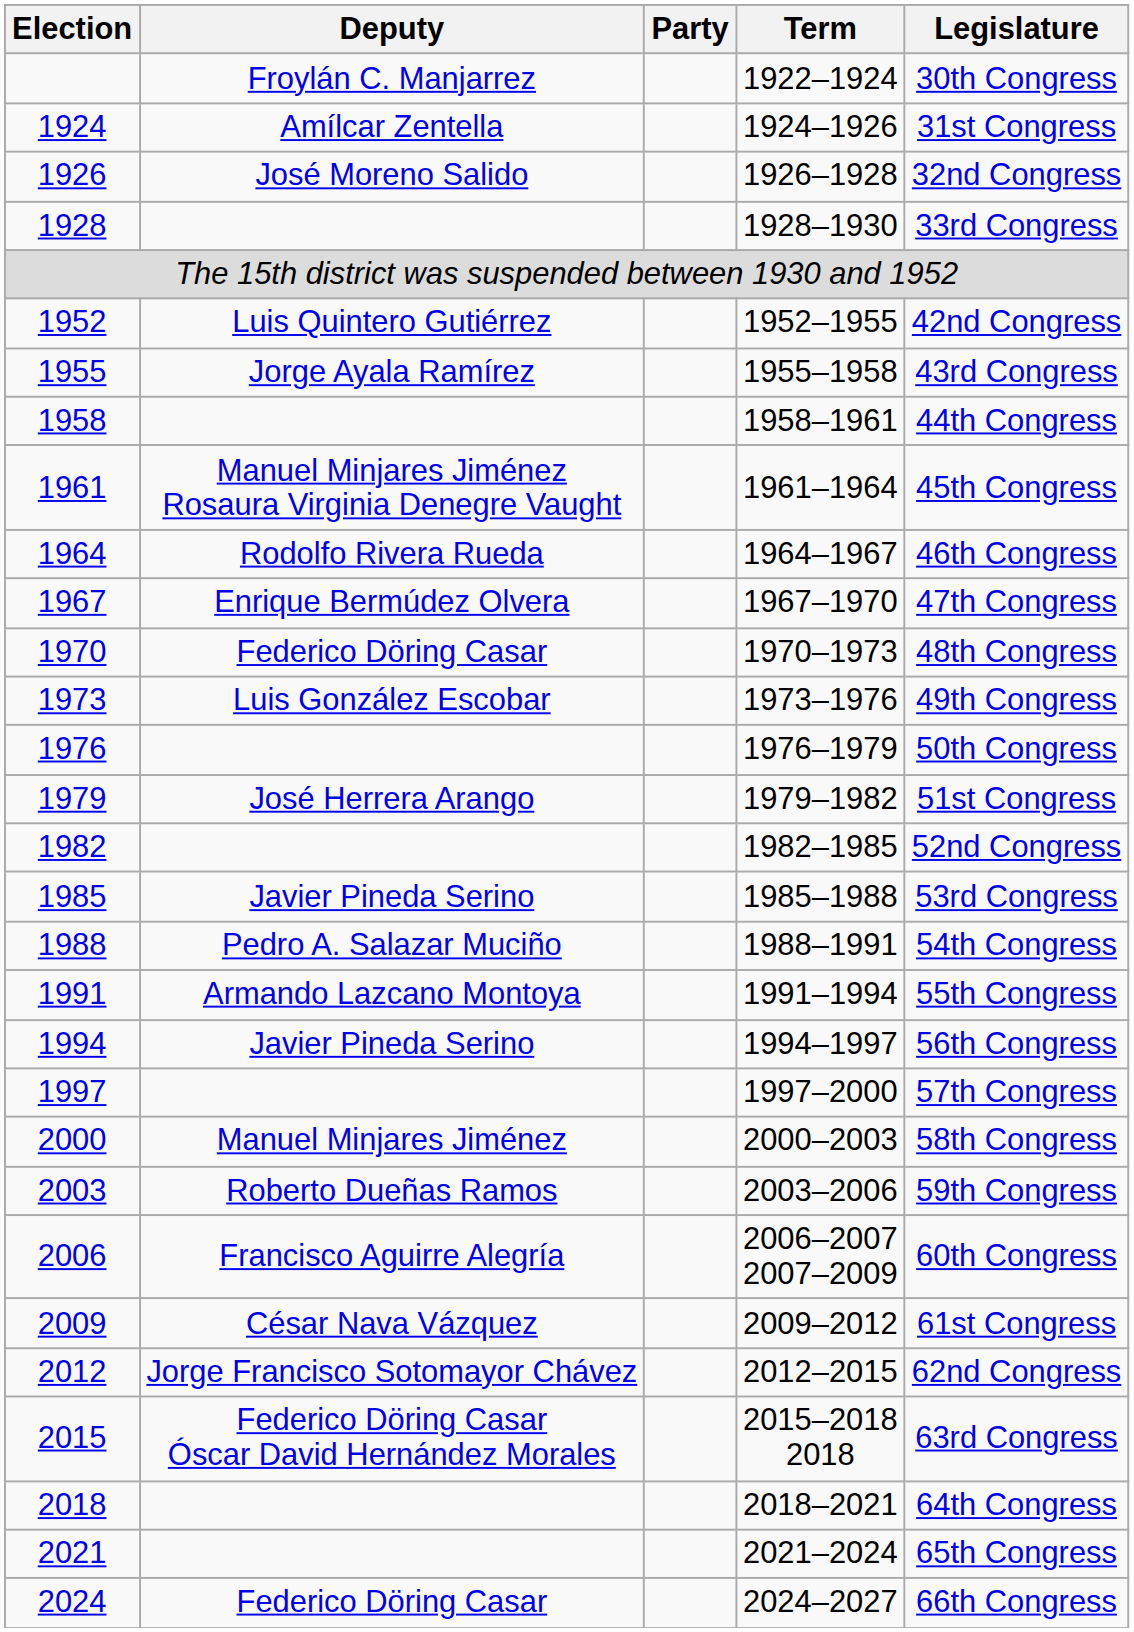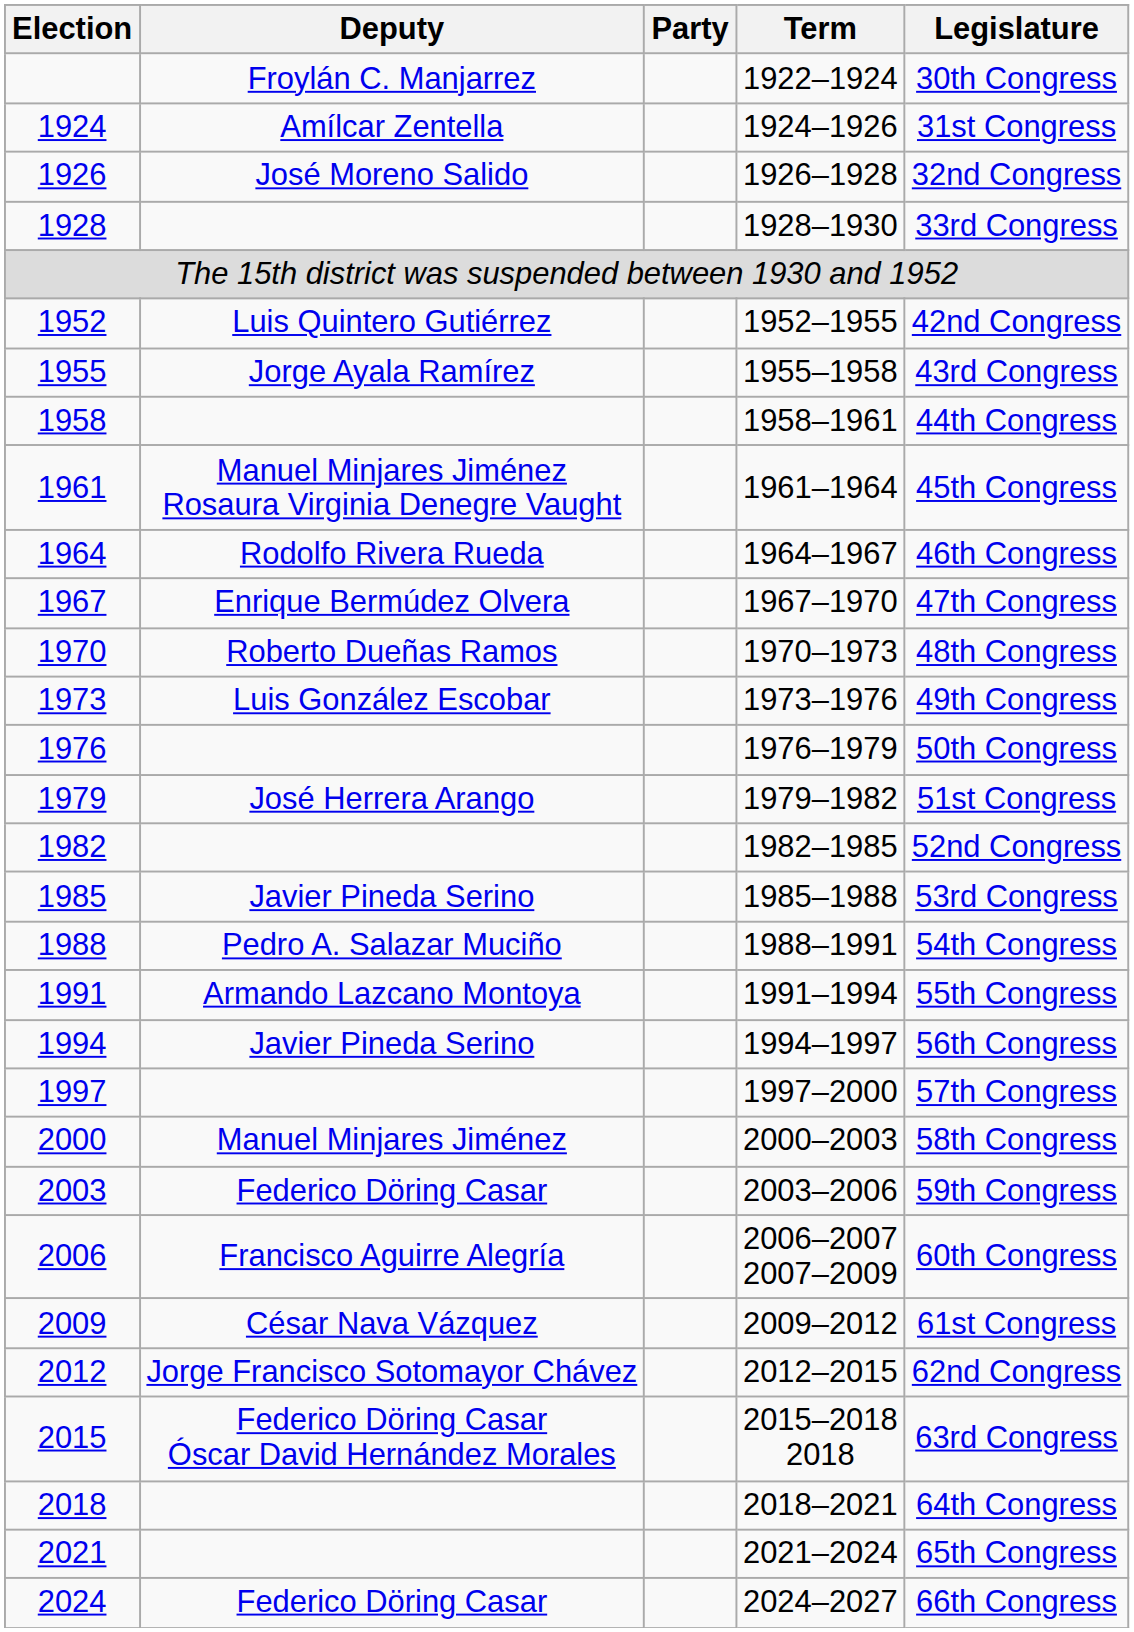1970 | Deputy: Federico Döring Casar -> Roberto Dueñas Ramos
2003 | Deputy: Roberto Dueñas Ramos -> Federico Döring Casar
